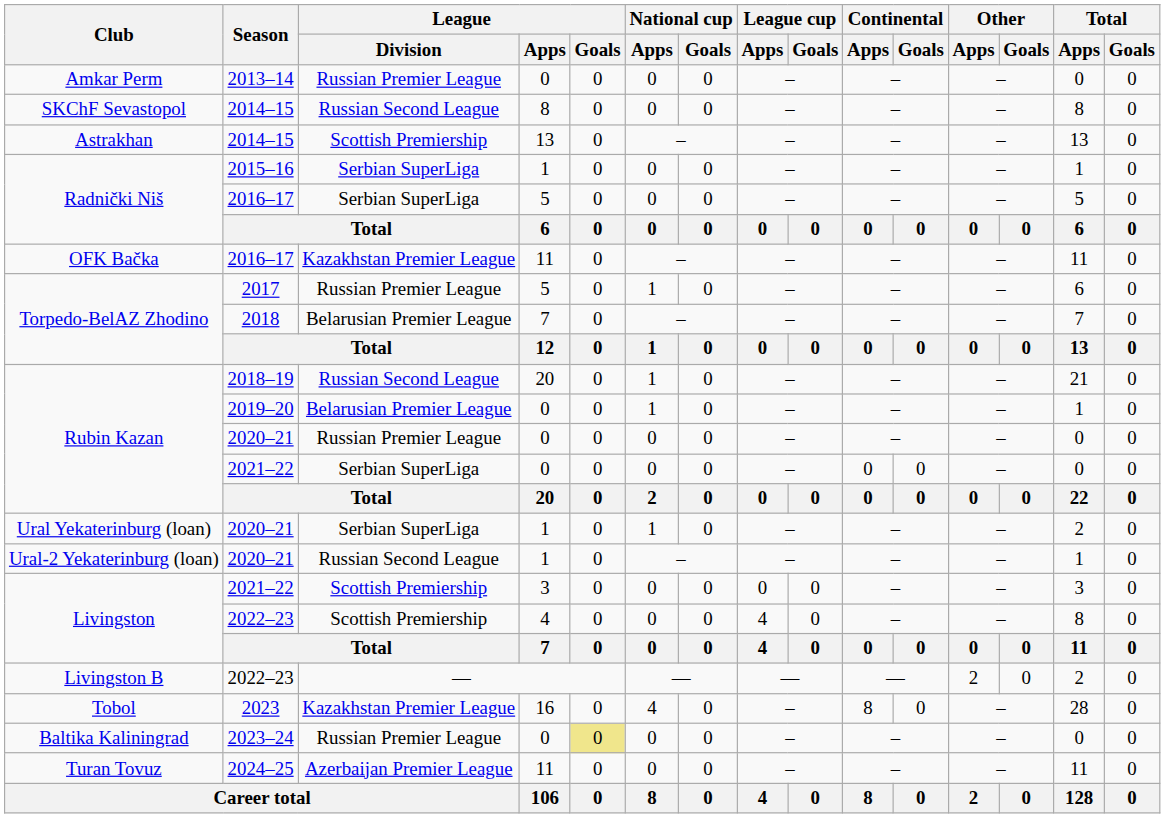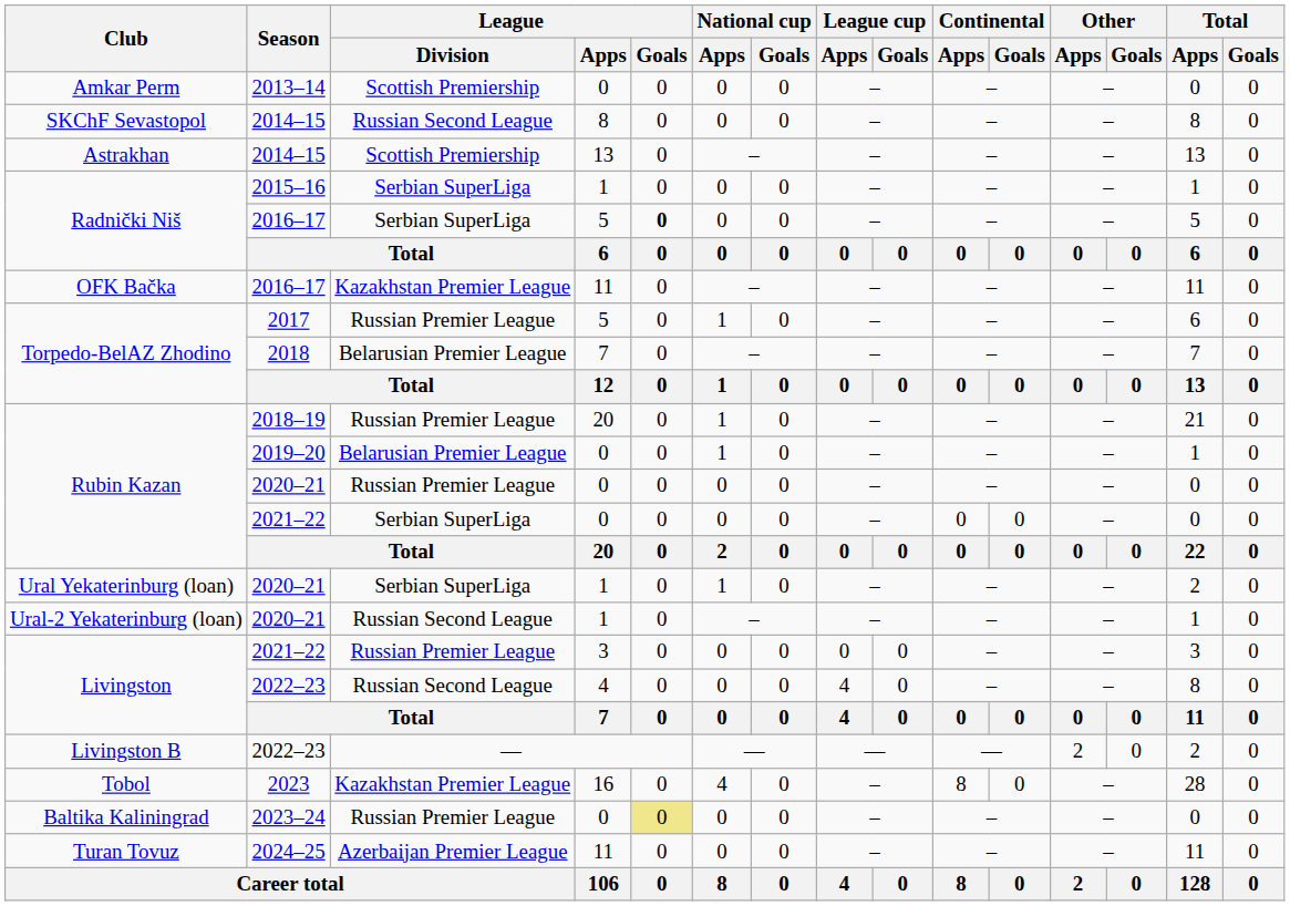Amkar Perm | League / Division: Russian Premier League -> Scottish Premiership
Radnički Niš / 2016–17 | League / Goals: normal -> bold
Rubin Kazan / 2018–19 | League / Division: Russian Second League -> Russian Premier League
Livingston / 2021–22 | League / Division: Scottish Premiership -> Russian Premier League
Livingston / 2022–23 | League / Division: Scottish Premiership -> Russian Second League
